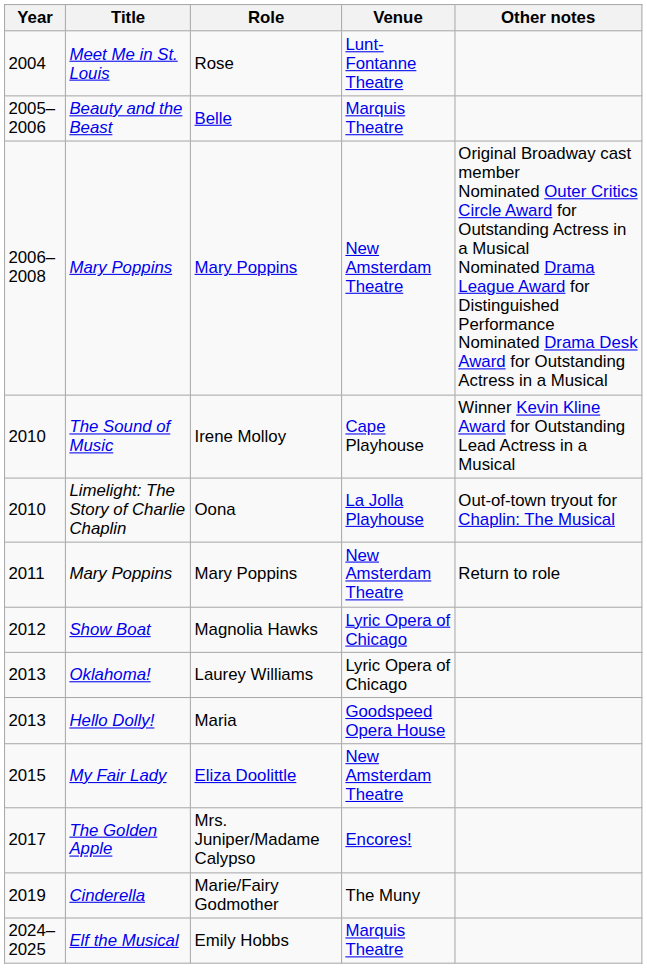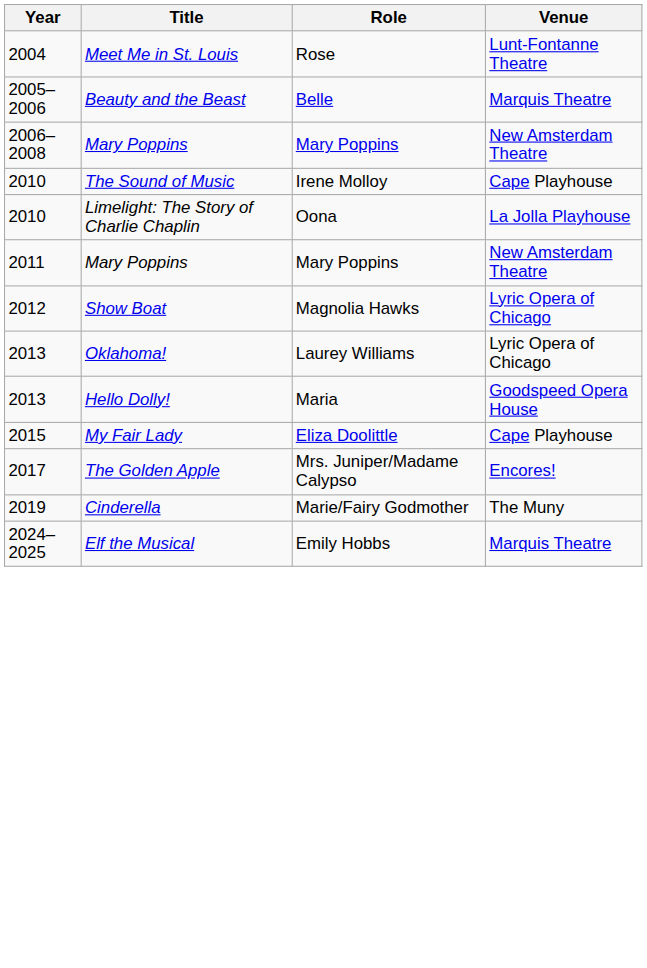- column: Other notes | Original Broadway cast member Nominated Outer Critics Circle Award for Outstanding Actress in a Musical Nominated Drama League Award for Distinguished Performance Nominated Drama Desk Award for Outstanding Actress in a Musical | Winner Kevin Kline Award for Outstanding Lead Actress in a Musical | Out-of-town tryout for Chaplin: The Musical | Return to role
My Fair Lady | Venue: New Amsterdam Theatre -> Cape Playhouse
